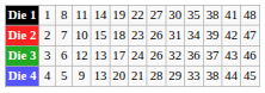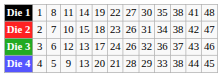Die 2 | column 11: 39 -> 38
